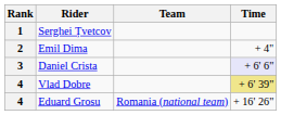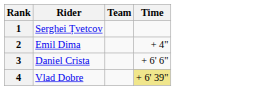Daniel Crista | Time: lavender background -> no background
- row: 4 | Eduard Grosu | Romania (national team) | + 16' 26"
